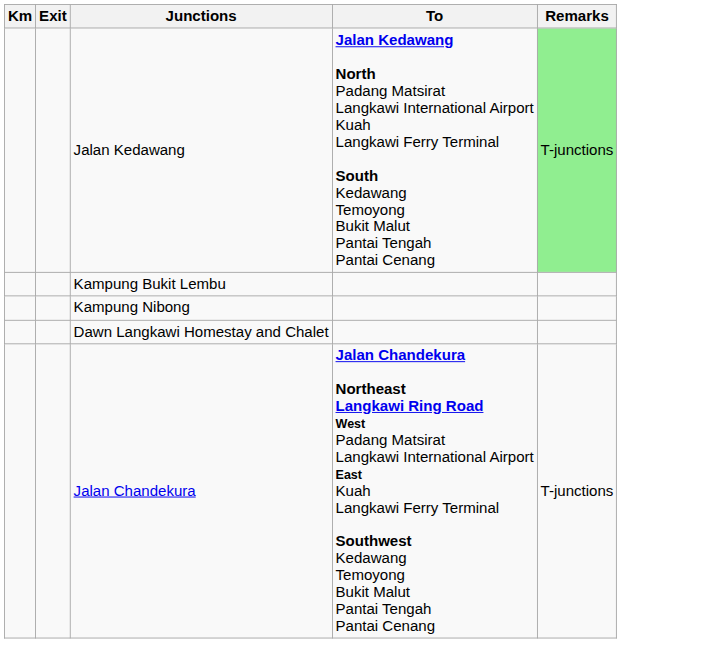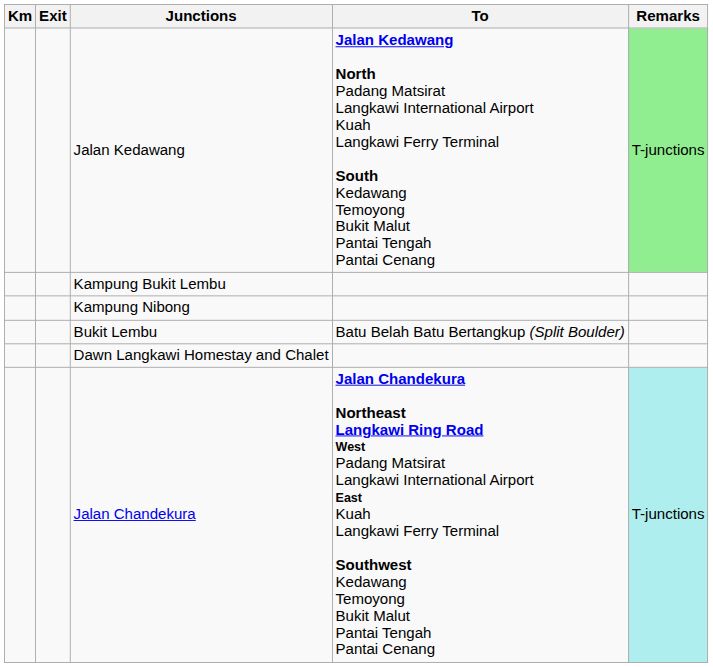+ row: Bukit Lembu | Batu Belah Batu Bertangkup (Split Boulder)
Jalan Chandekura | Remarks: no background -> paleturquoise background
